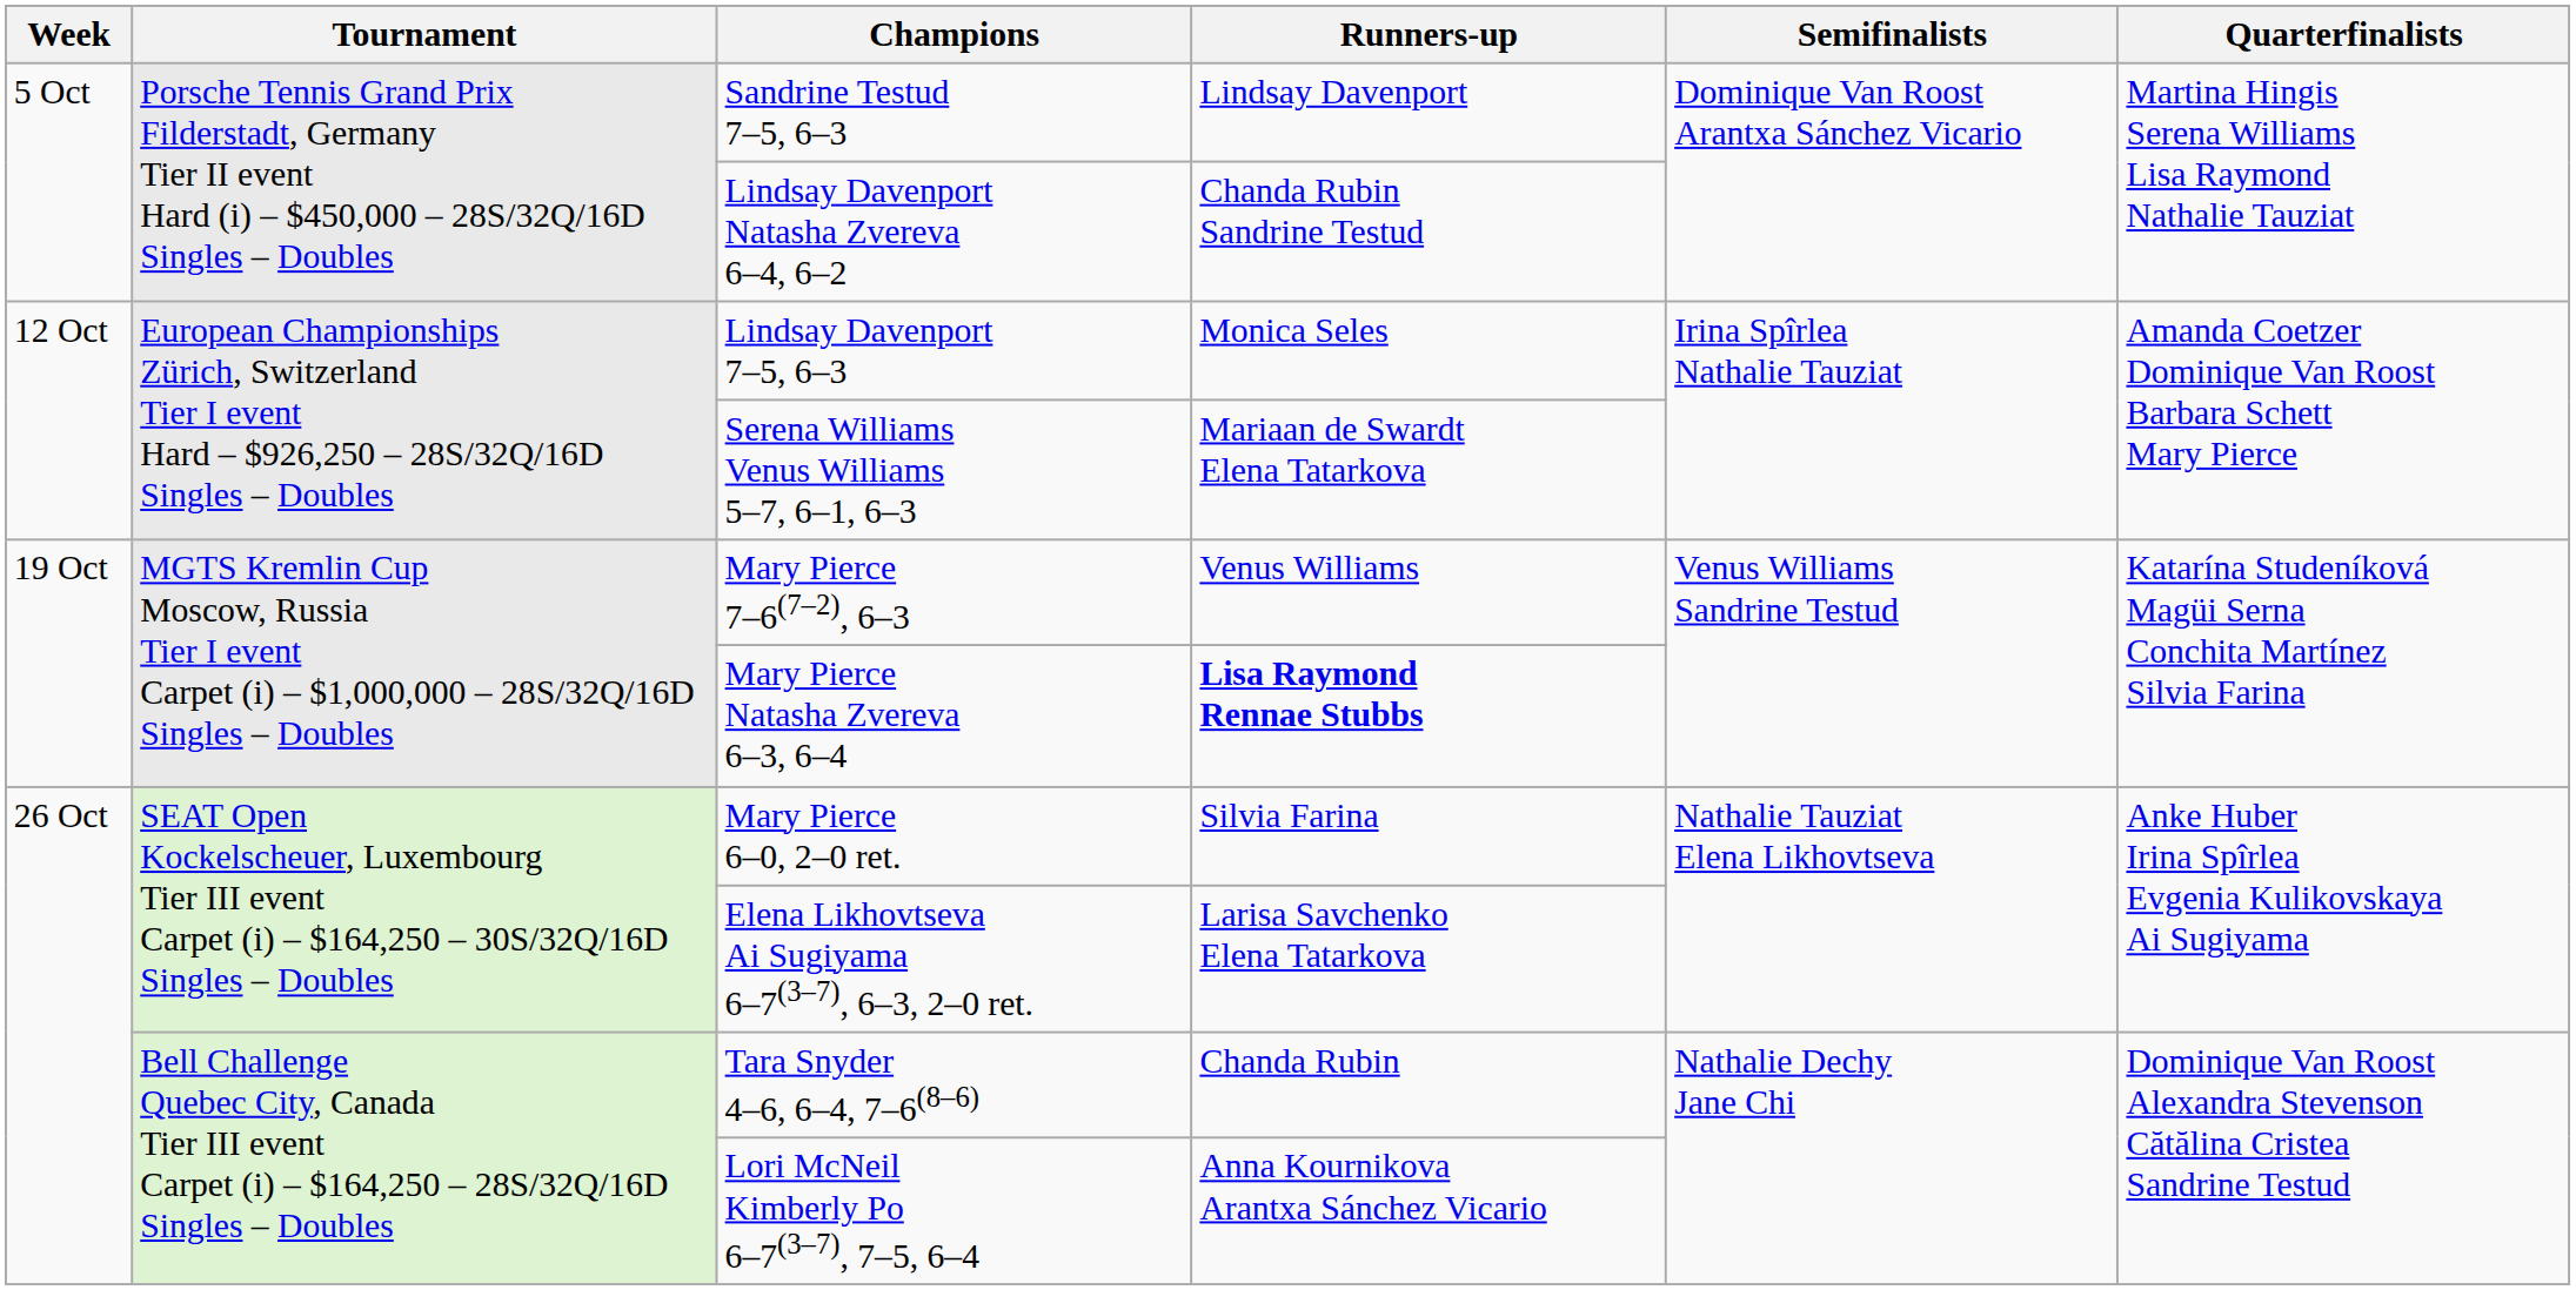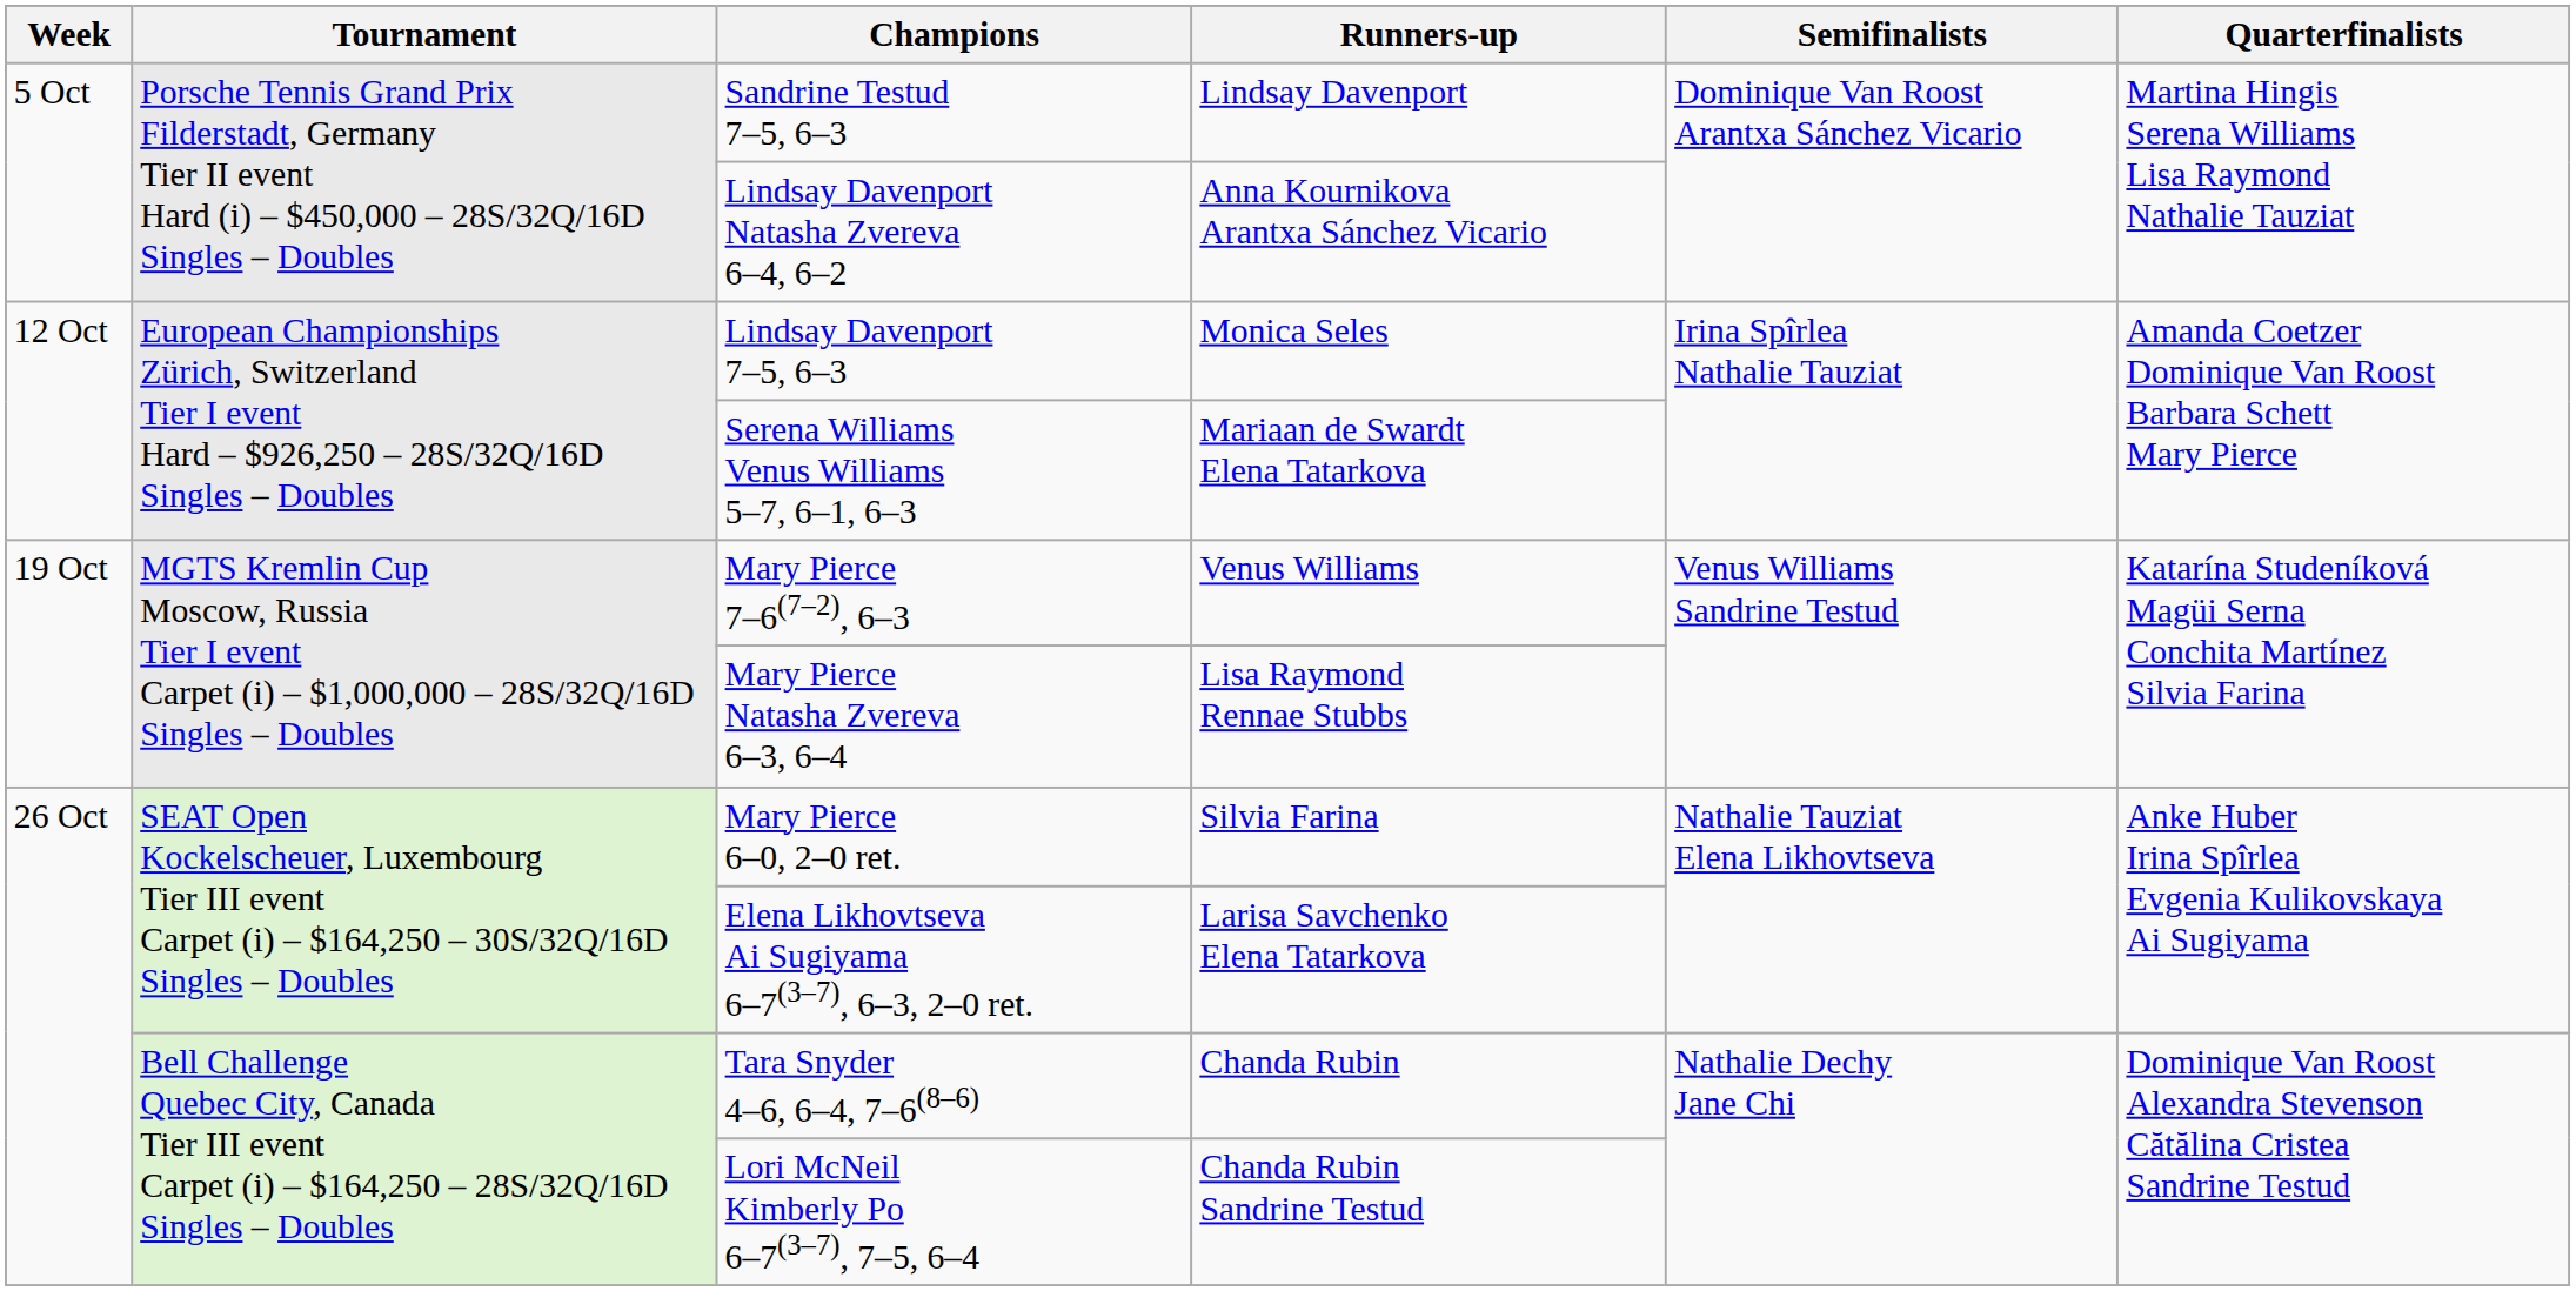Lindsay Davenport Natasha Zvereva 6–4, 6–2 | Runners-up: Chanda Rubin Sandrine Testud -> Anna Kournikova Arantxa Sánchez Vicario
Mary Pierce Natasha Zvereva 6–3, 6–4 | Runners-up: bold -> normal
Lori McNeil Kimberly Po 6–7(3–7), 7–5, 6–4 | Runners-up: Anna Kournikova Arantxa Sánchez Vicario -> Chanda Rubin Sandrine Testud
